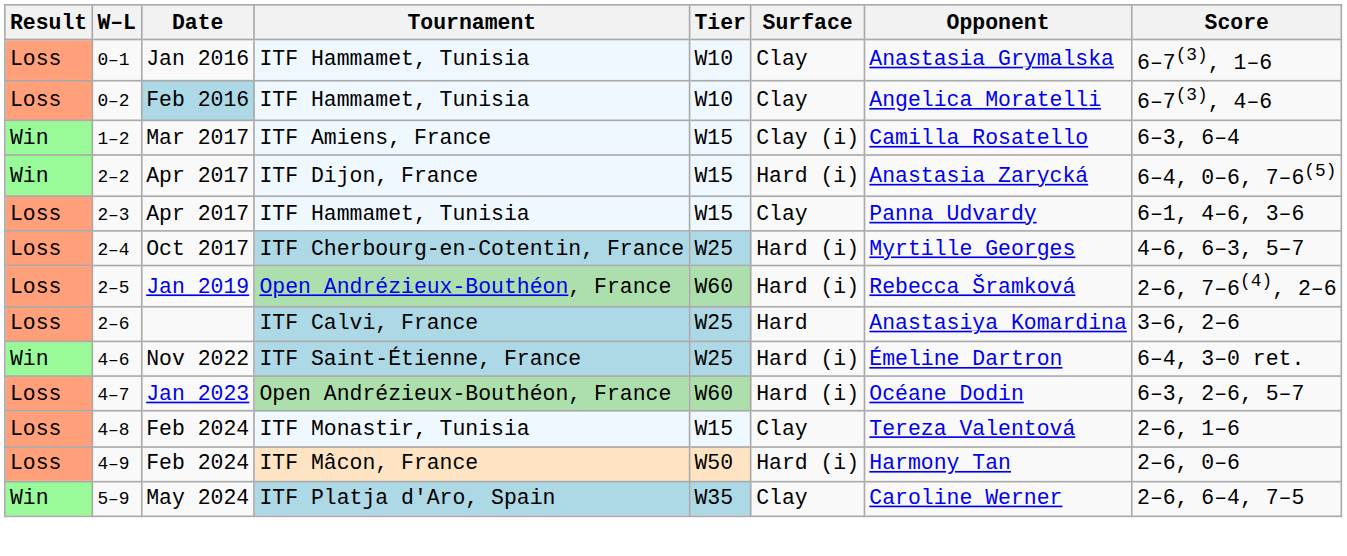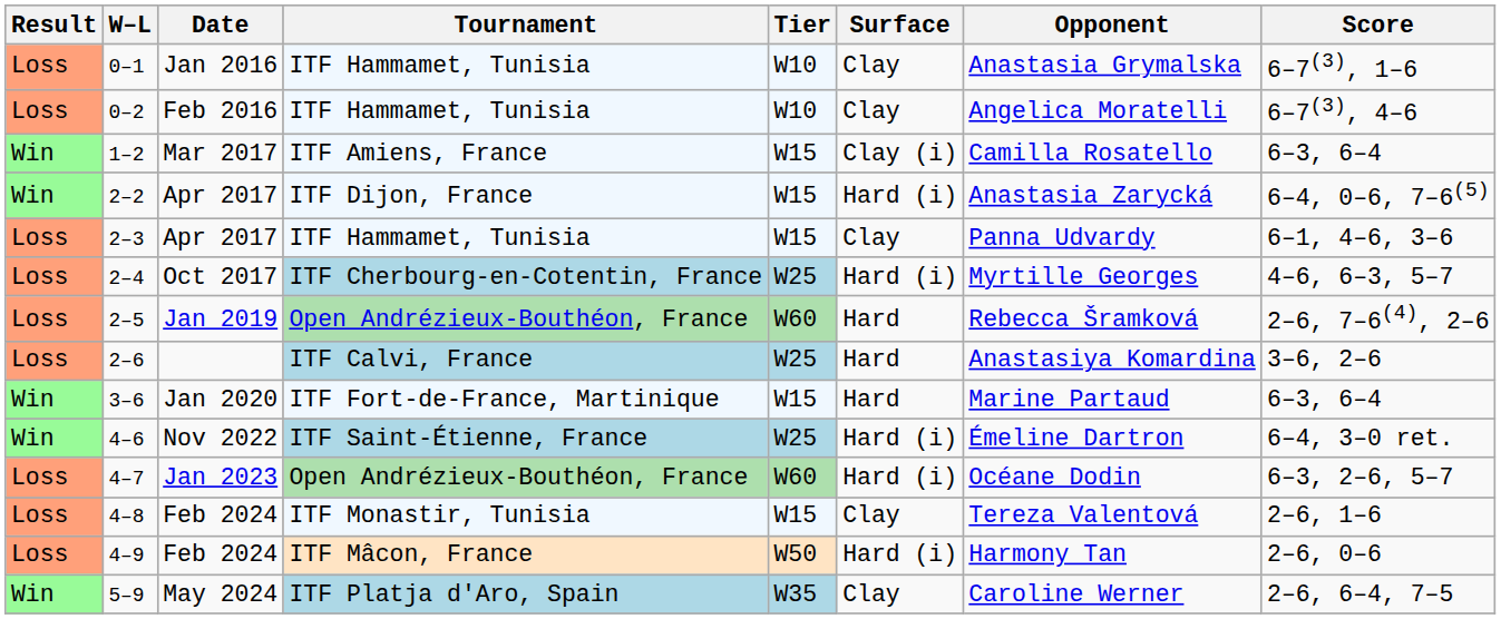0–2 | Date: lightblue background -> no background
2–5 | Surface: Hard (i) -> Hard
+ row: Win | 3–6 | Jan 2020 | ITF Fort-de-France, Martinique | W15 | Hard | Marine Partaud | 6–3, 6–4
